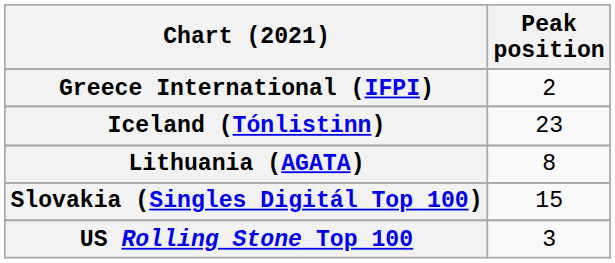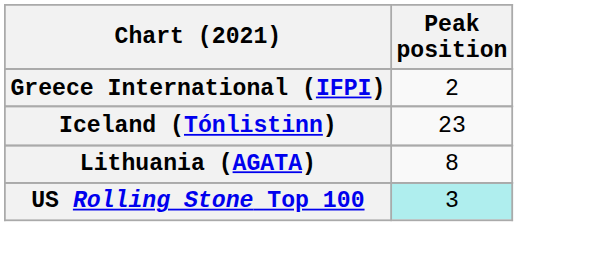- row: Slovakia (Singles Digitál Top 100) | 15
US Rolling Stone Top 100 | Peak position: no background -> paleturquoise background
